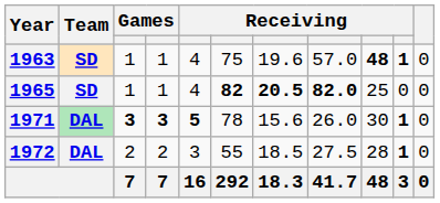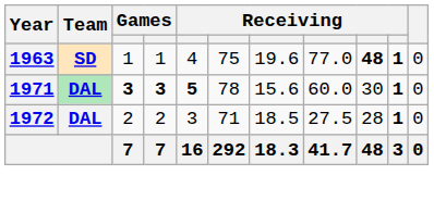1963 | column 8: 57.0 -> 77.0
- row: 1965 | SD | 1 | 1 | 4 | 82 | 20.5 | 82.0 | 25 | 0 | 0
1971 | column 8: 26.0 -> 60.0
1972 | column 6: 55 -> 71
